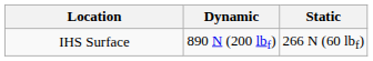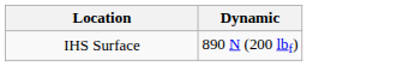- column: Static | 266 N (60 lbf)
